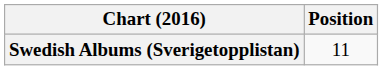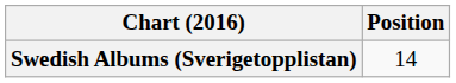Swedish Albums (Sverigetopplistan) | Position: 11 -> 14
